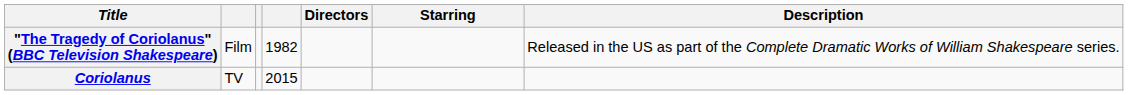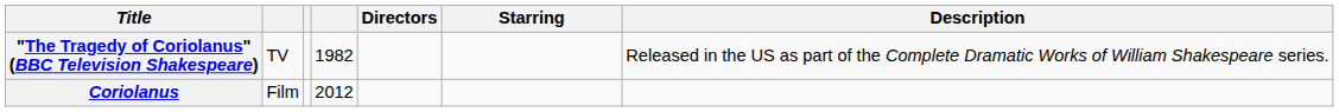"The Tragedy of Coriolanus" (BBC Television Shakespeare) | column 2: Film -> TV
Coriolanus | column 2: TV -> Film
Coriolanus | column 4: 2015 -> 2012
